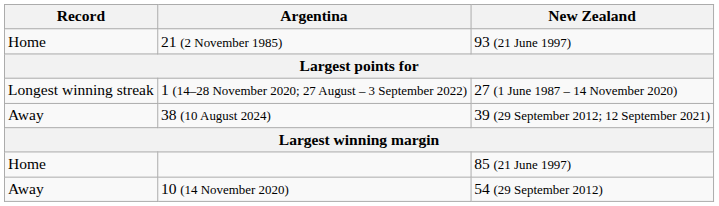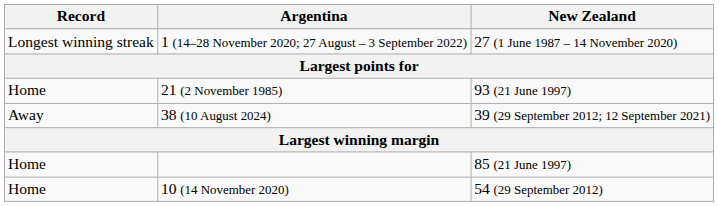rows swapped: 1 (14–28 November 2020; 27 August – 3 September 2022) <-> 21 (2 November 1985)
10 (14 November 2020) | Record: Away -> Home
